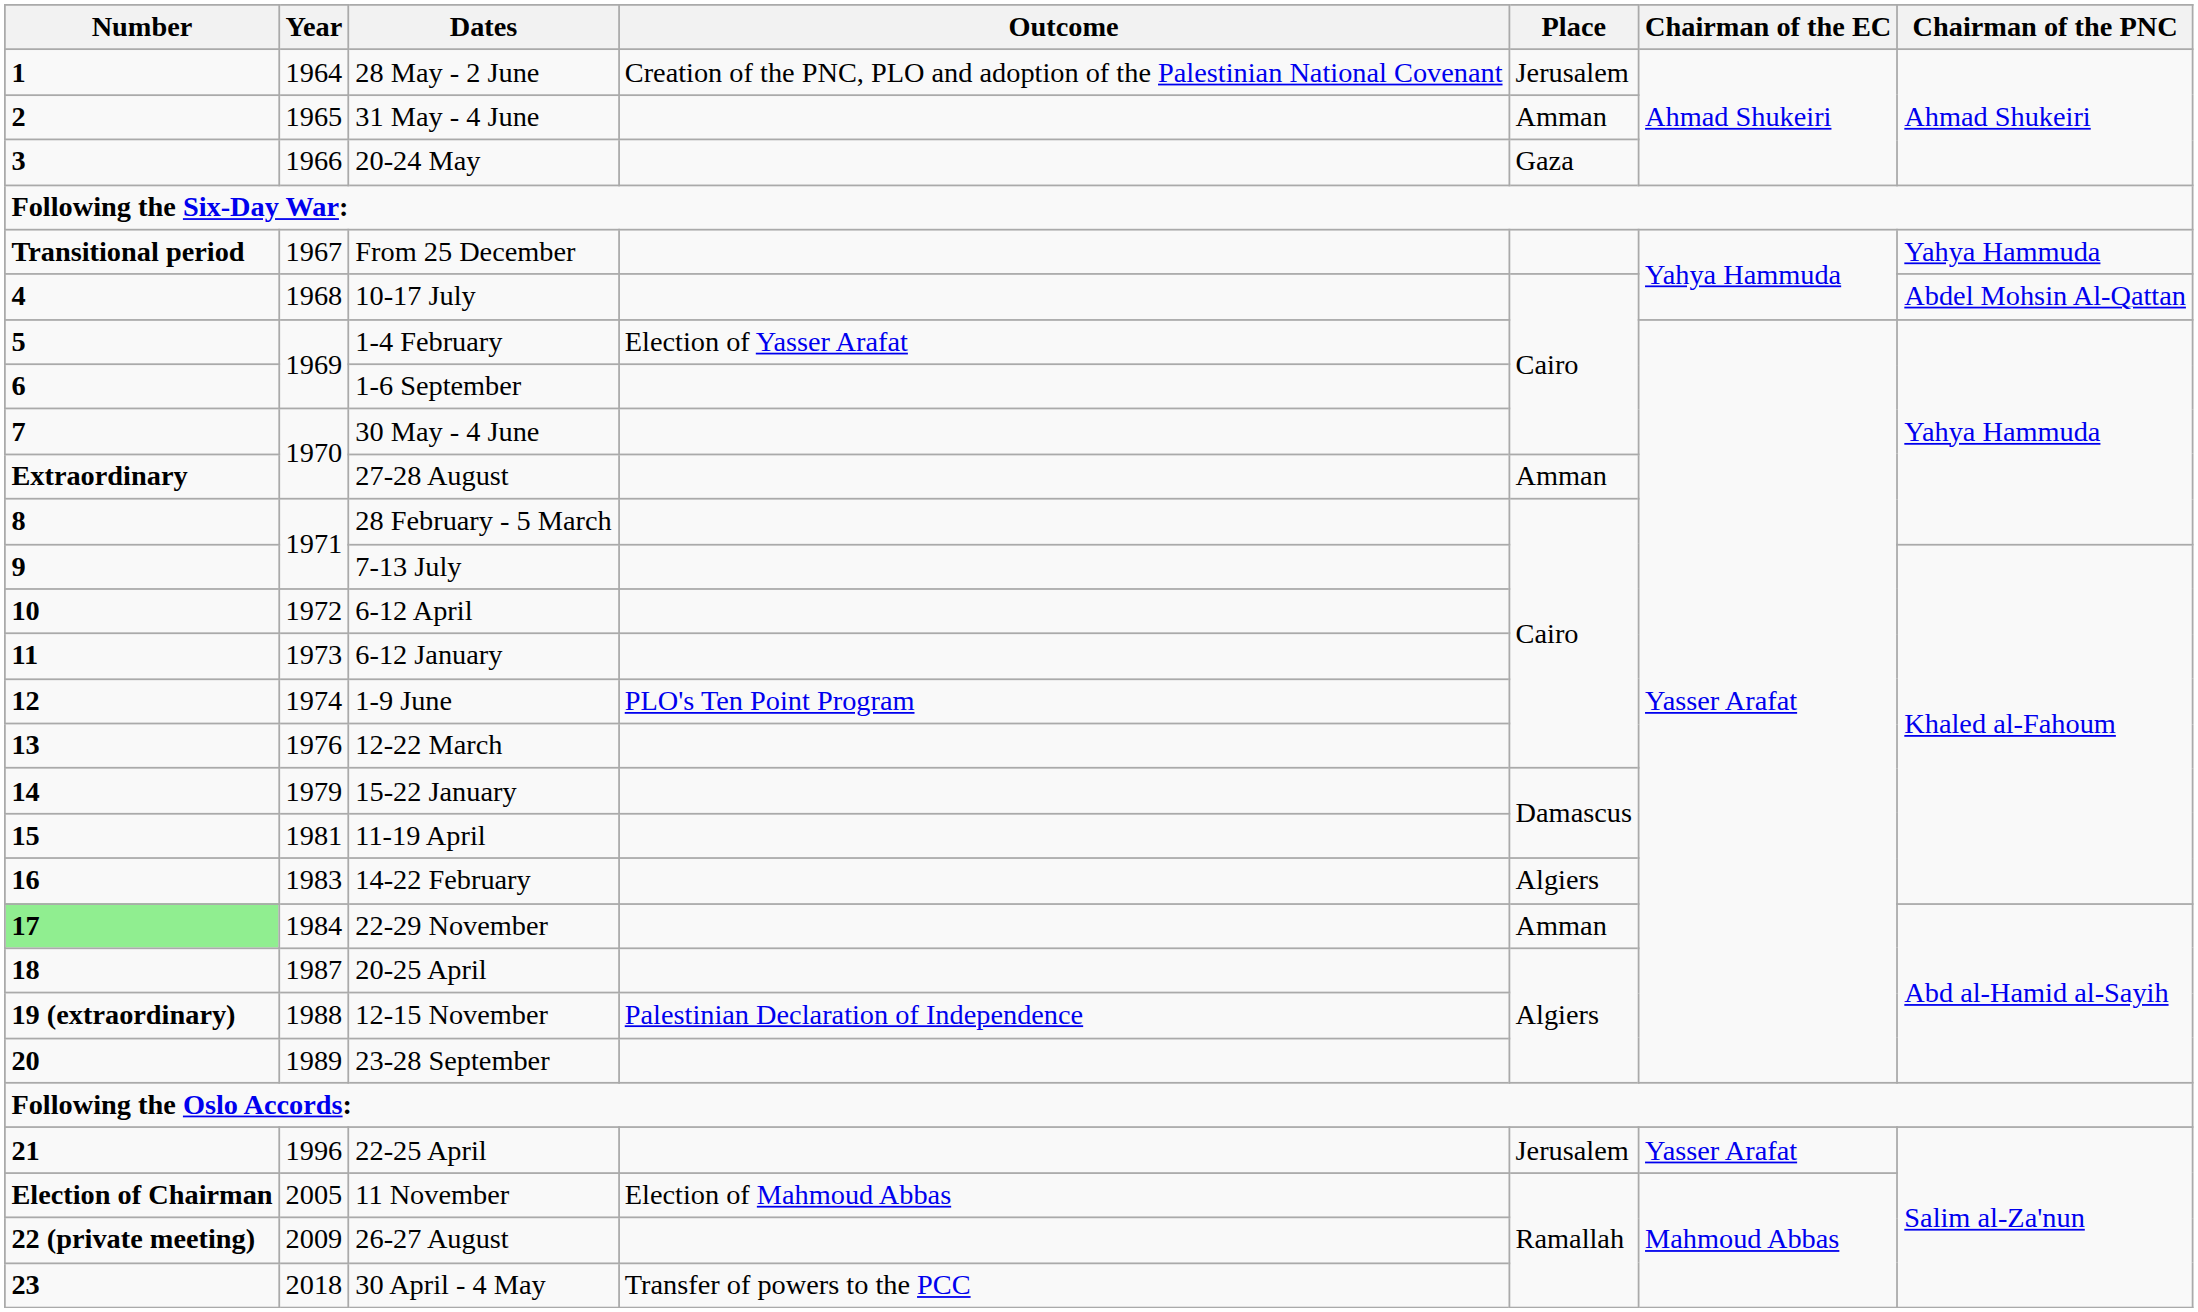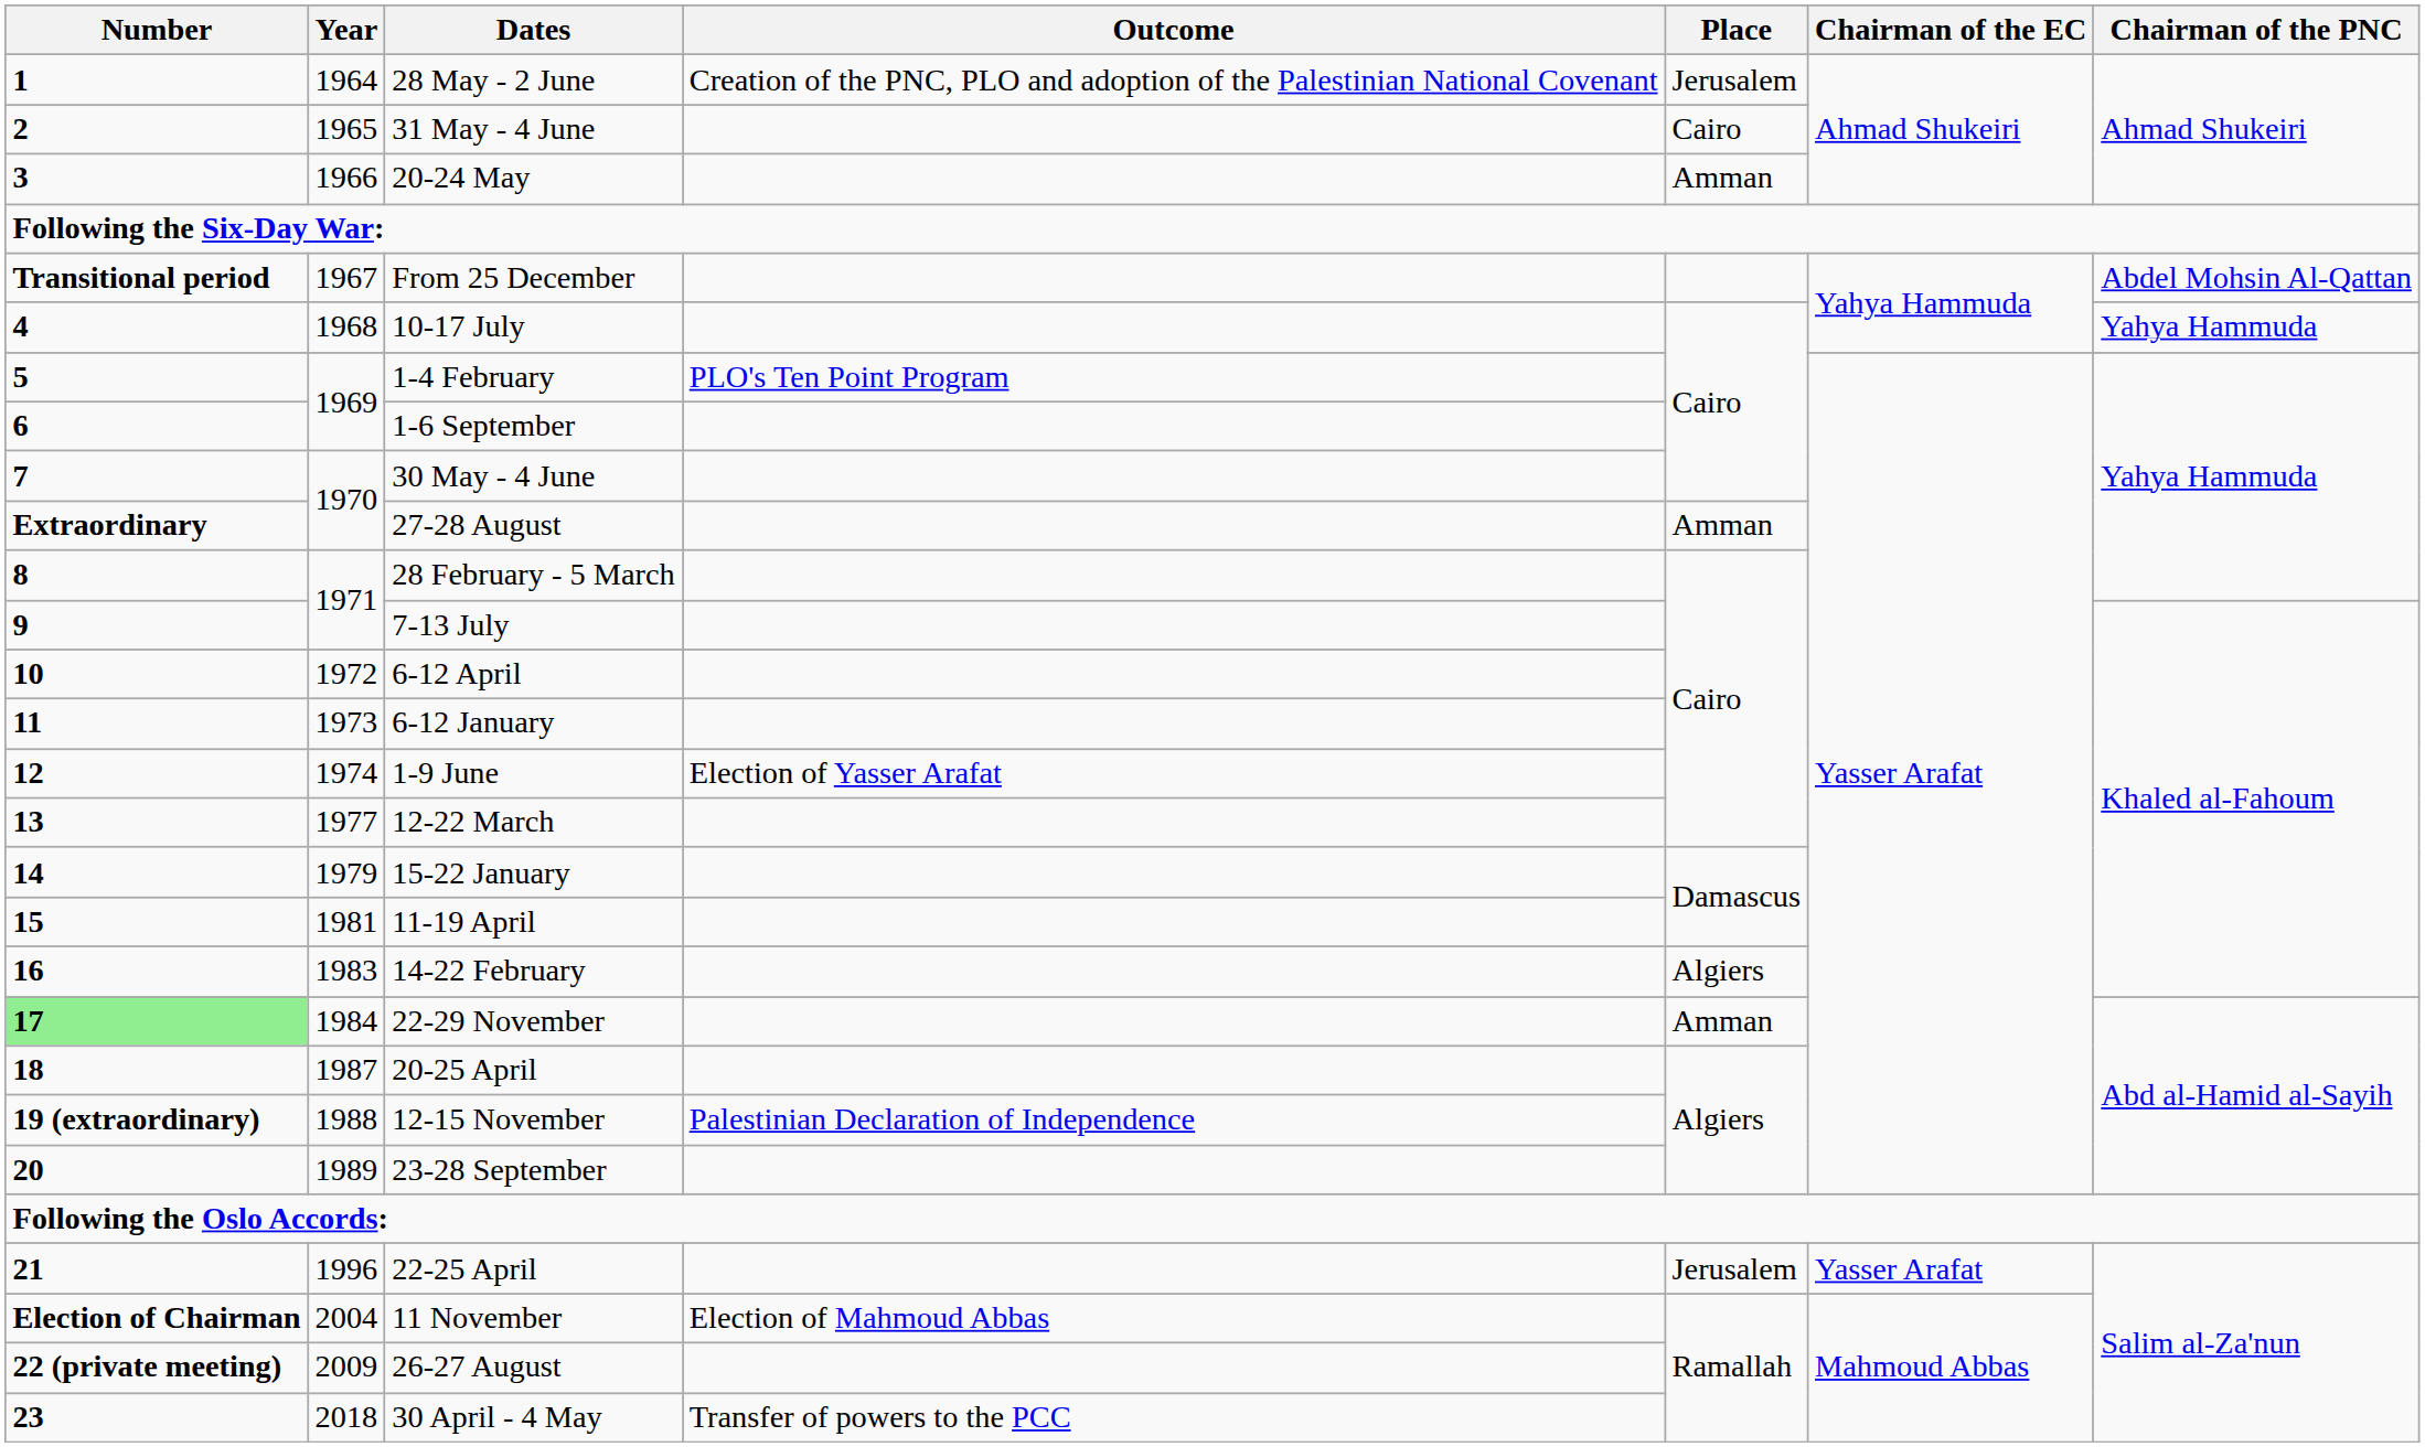31 May - 4 June | Place: Amman -> Cairo
20-24 May | Place: Gaza -> Amman
From 25 December | Chairman of the PNC: Yahya Hammuda -> Abdel Mohsin Al-Qattan
10-17 July | Chairman of the PNC: Abdel Mohsin Al-Qattan -> Yahya Hammuda
1-4 February | Outcome: Election of Yasser Arafat -> PLO's Ten Point Program
1-9 June | Outcome: PLO's Ten Point Program -> Election of Yasser Arafat
12-22 March | Year: 1976 -> 1977
11 November | Year: 2005 -> 2004
